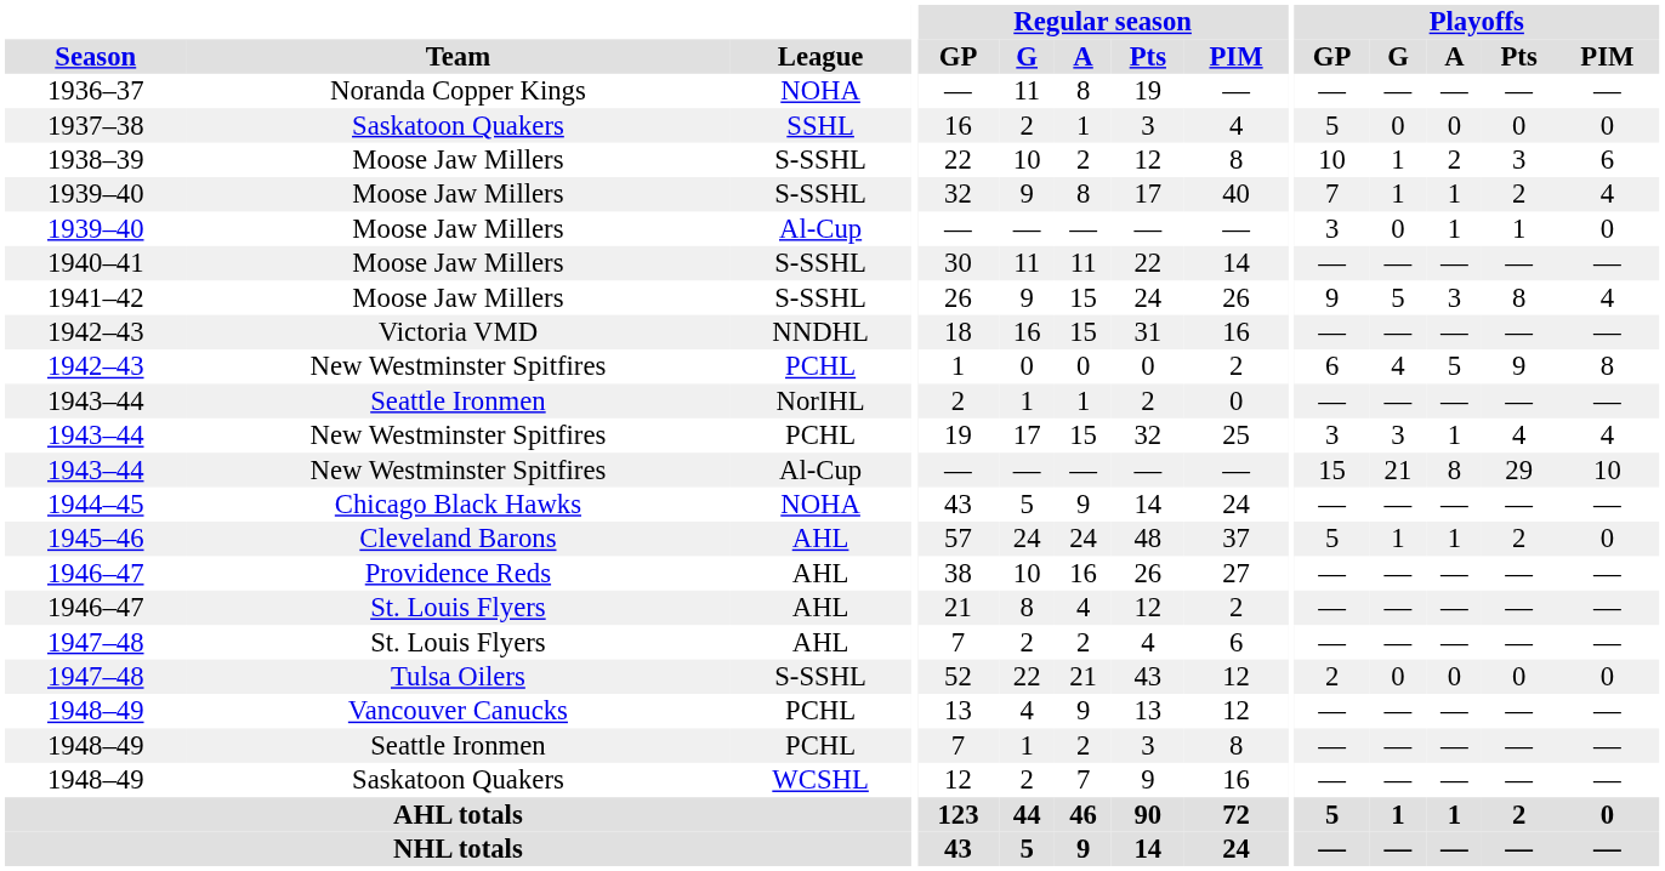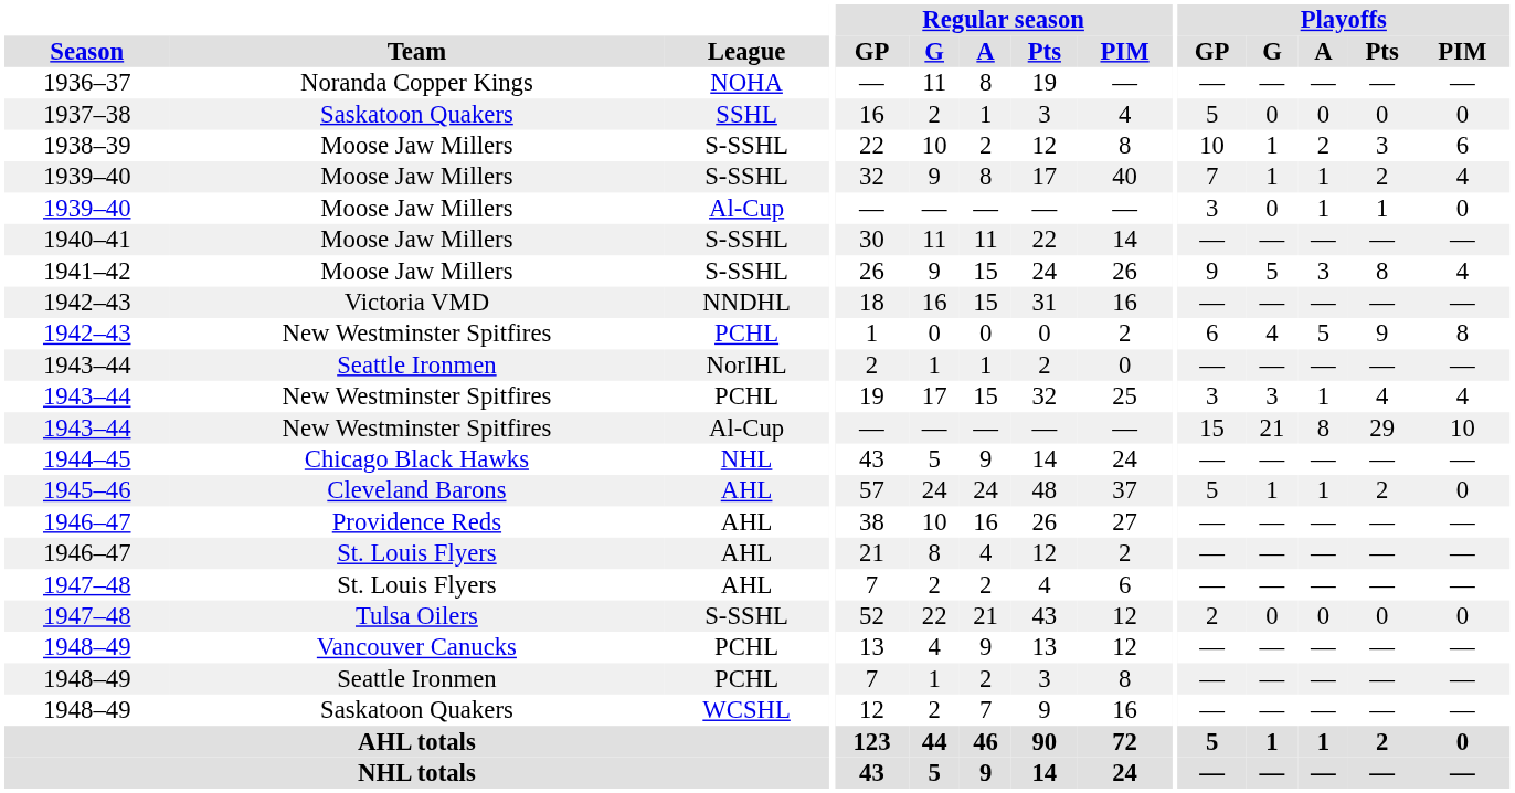1944–45 | League: NOHA -> NHL
